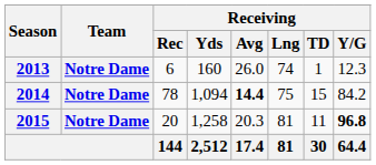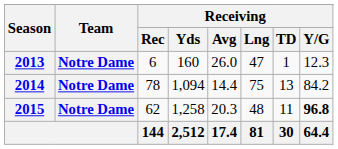2013 | Receiving / Lng: 74 -> 47
2014 | Receiving / Avg: bold -> normal
2014 | Receiving / TD: 15 -> 13
2015 | Receiving / Rec: 20 -> 62
2015 | Receiving / Lng: 81 -> 48
